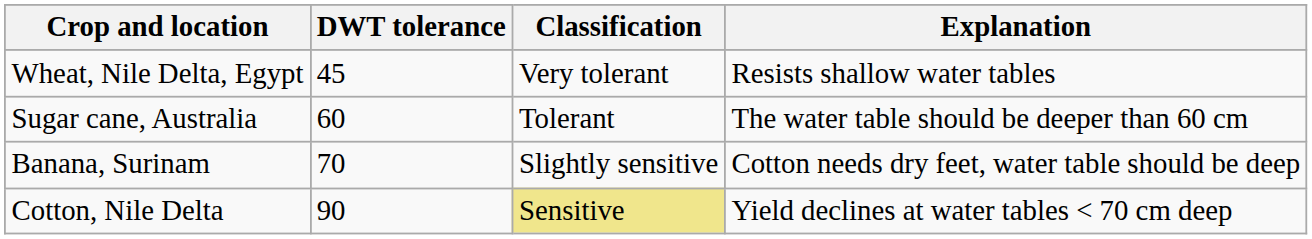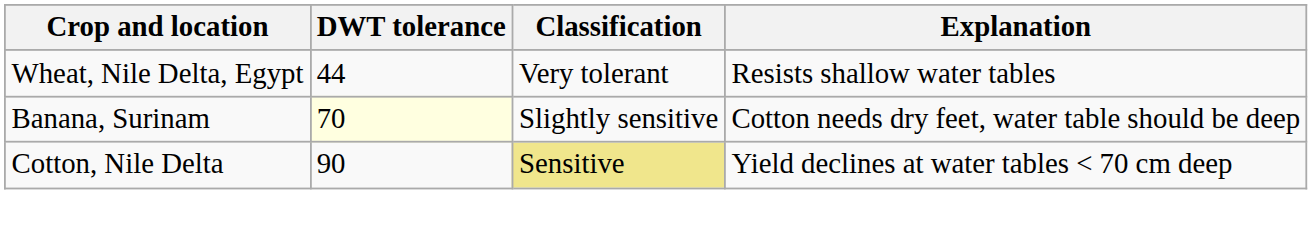Wheat, Nile Delta, Egypt | DWT tolerance: 45 -> 44
- row: Sugar cane, Australia | 60 | Tolerant | The water table should be deeper than 60 cm
Banana, Surinam | DWT tolerance: no background -> lightyellow background
